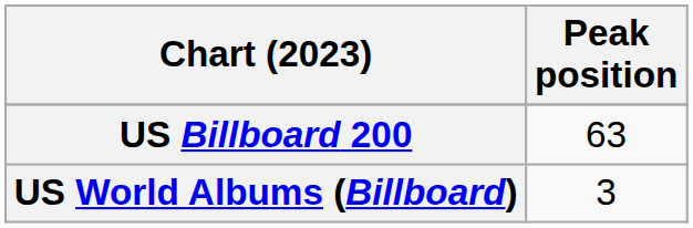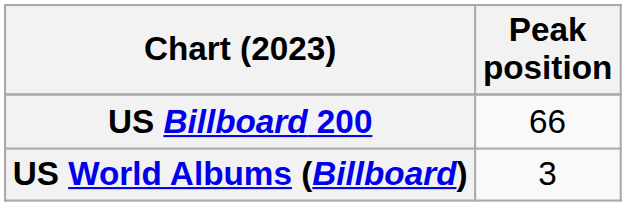US Billboard 200 | Peak position: 63 -> 66
